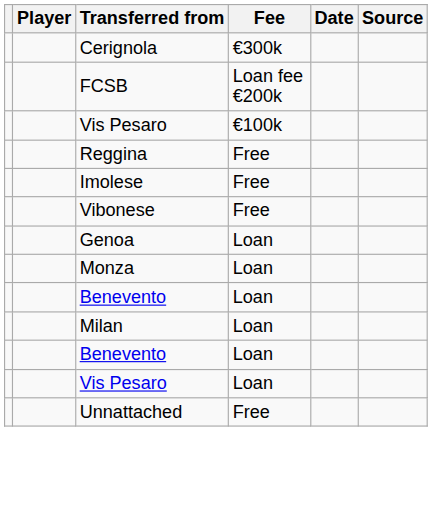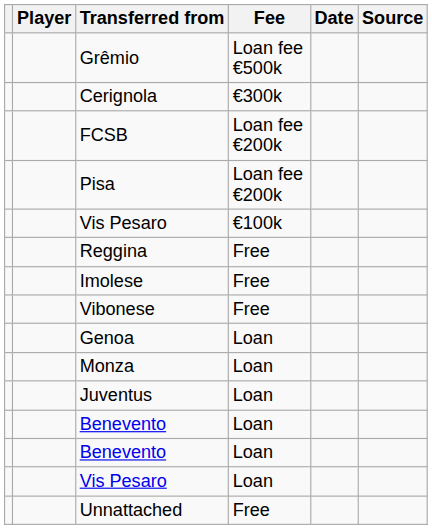+ row: Grêmio | Loan fee €500k
+ row: Pisa | Loan fee €200k
+ row: Juventus | Loan
- row: Milan | Loan
